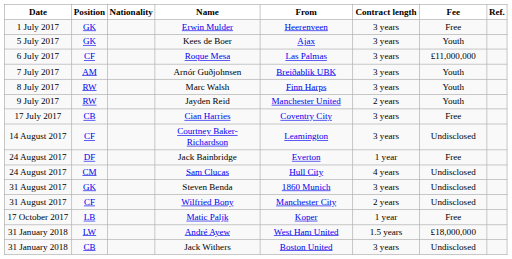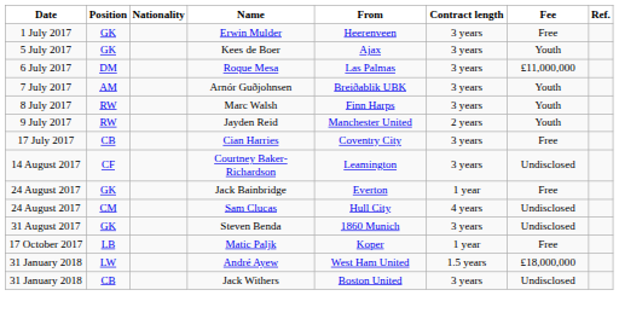Roque Mesa | Position: CF -> DM
Jack Bainbridge | Position: DF -> GK
- row: 31 August 2017 | CF | Wilfried Bony | Manchester City | 2 years | Undisclosed
